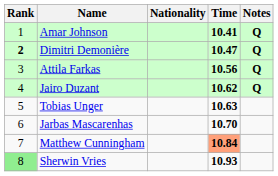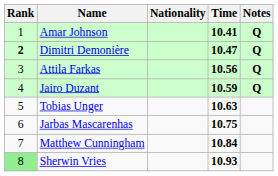Jairo Duzant | Time: 10.62 -> 10.59
Jarbas Mascarenhas | Time: 10.70 -> 10.75
Matthew Cunningham | Time: lightsalmon background -> no background
